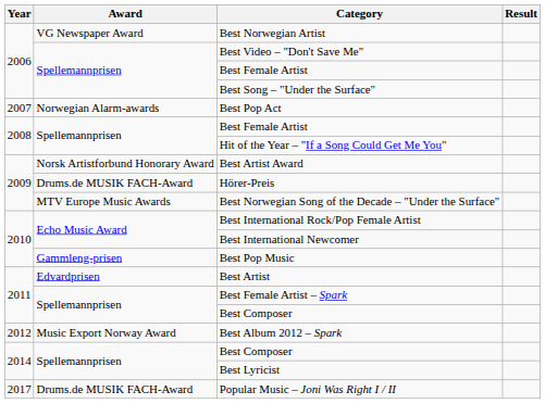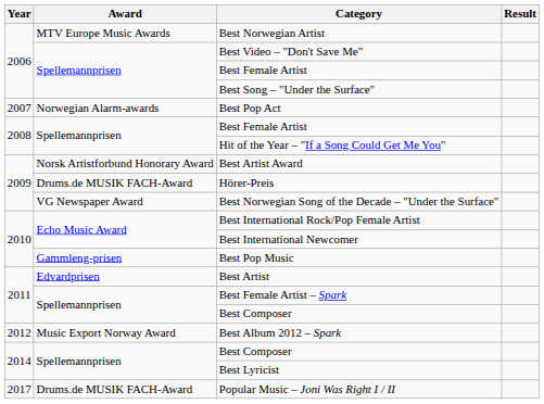Best Norwegian Artist | Award: VG Newspaper Award -> MTV Europe Music Awards
Best Norwegian Song of the Decade – "Under the Surface" | Award: MTV Europe Music Awards -> VG Newspaper Award
